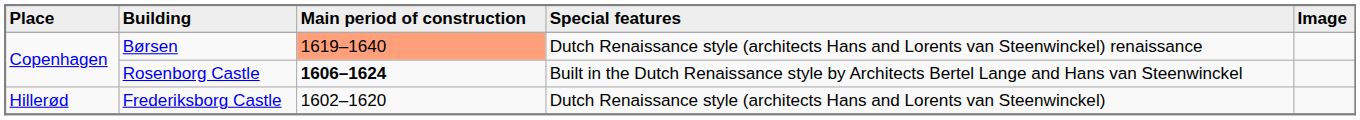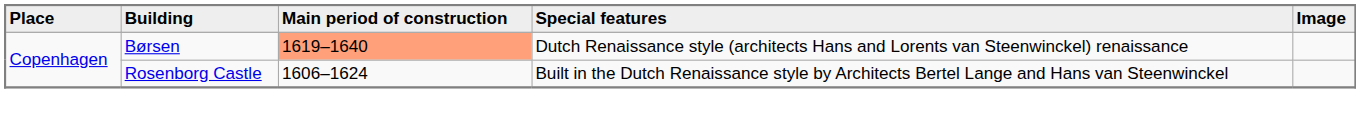Rosenborg Castle | Main period of construction: bold -> normal
- row: Hillerød | Frederiksborg Castle | 1602–1620 | Dutch Renaissance style (architects Hans and Lorents van Steenwinckel)
